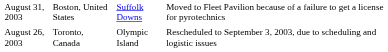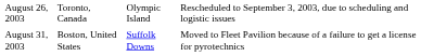rows swapped: August 26, 2003 <-> August 31, 2003
